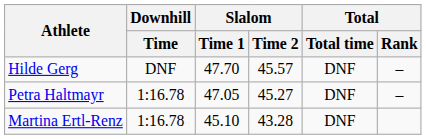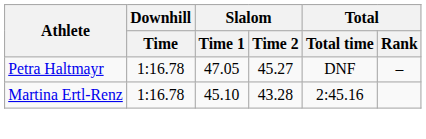- row: Hilde Gerg | DNF | 47.70 | 45.57 | DNF | –
Martina Ertl-Renz | Total / Total time: DNF -> 2:45.16
